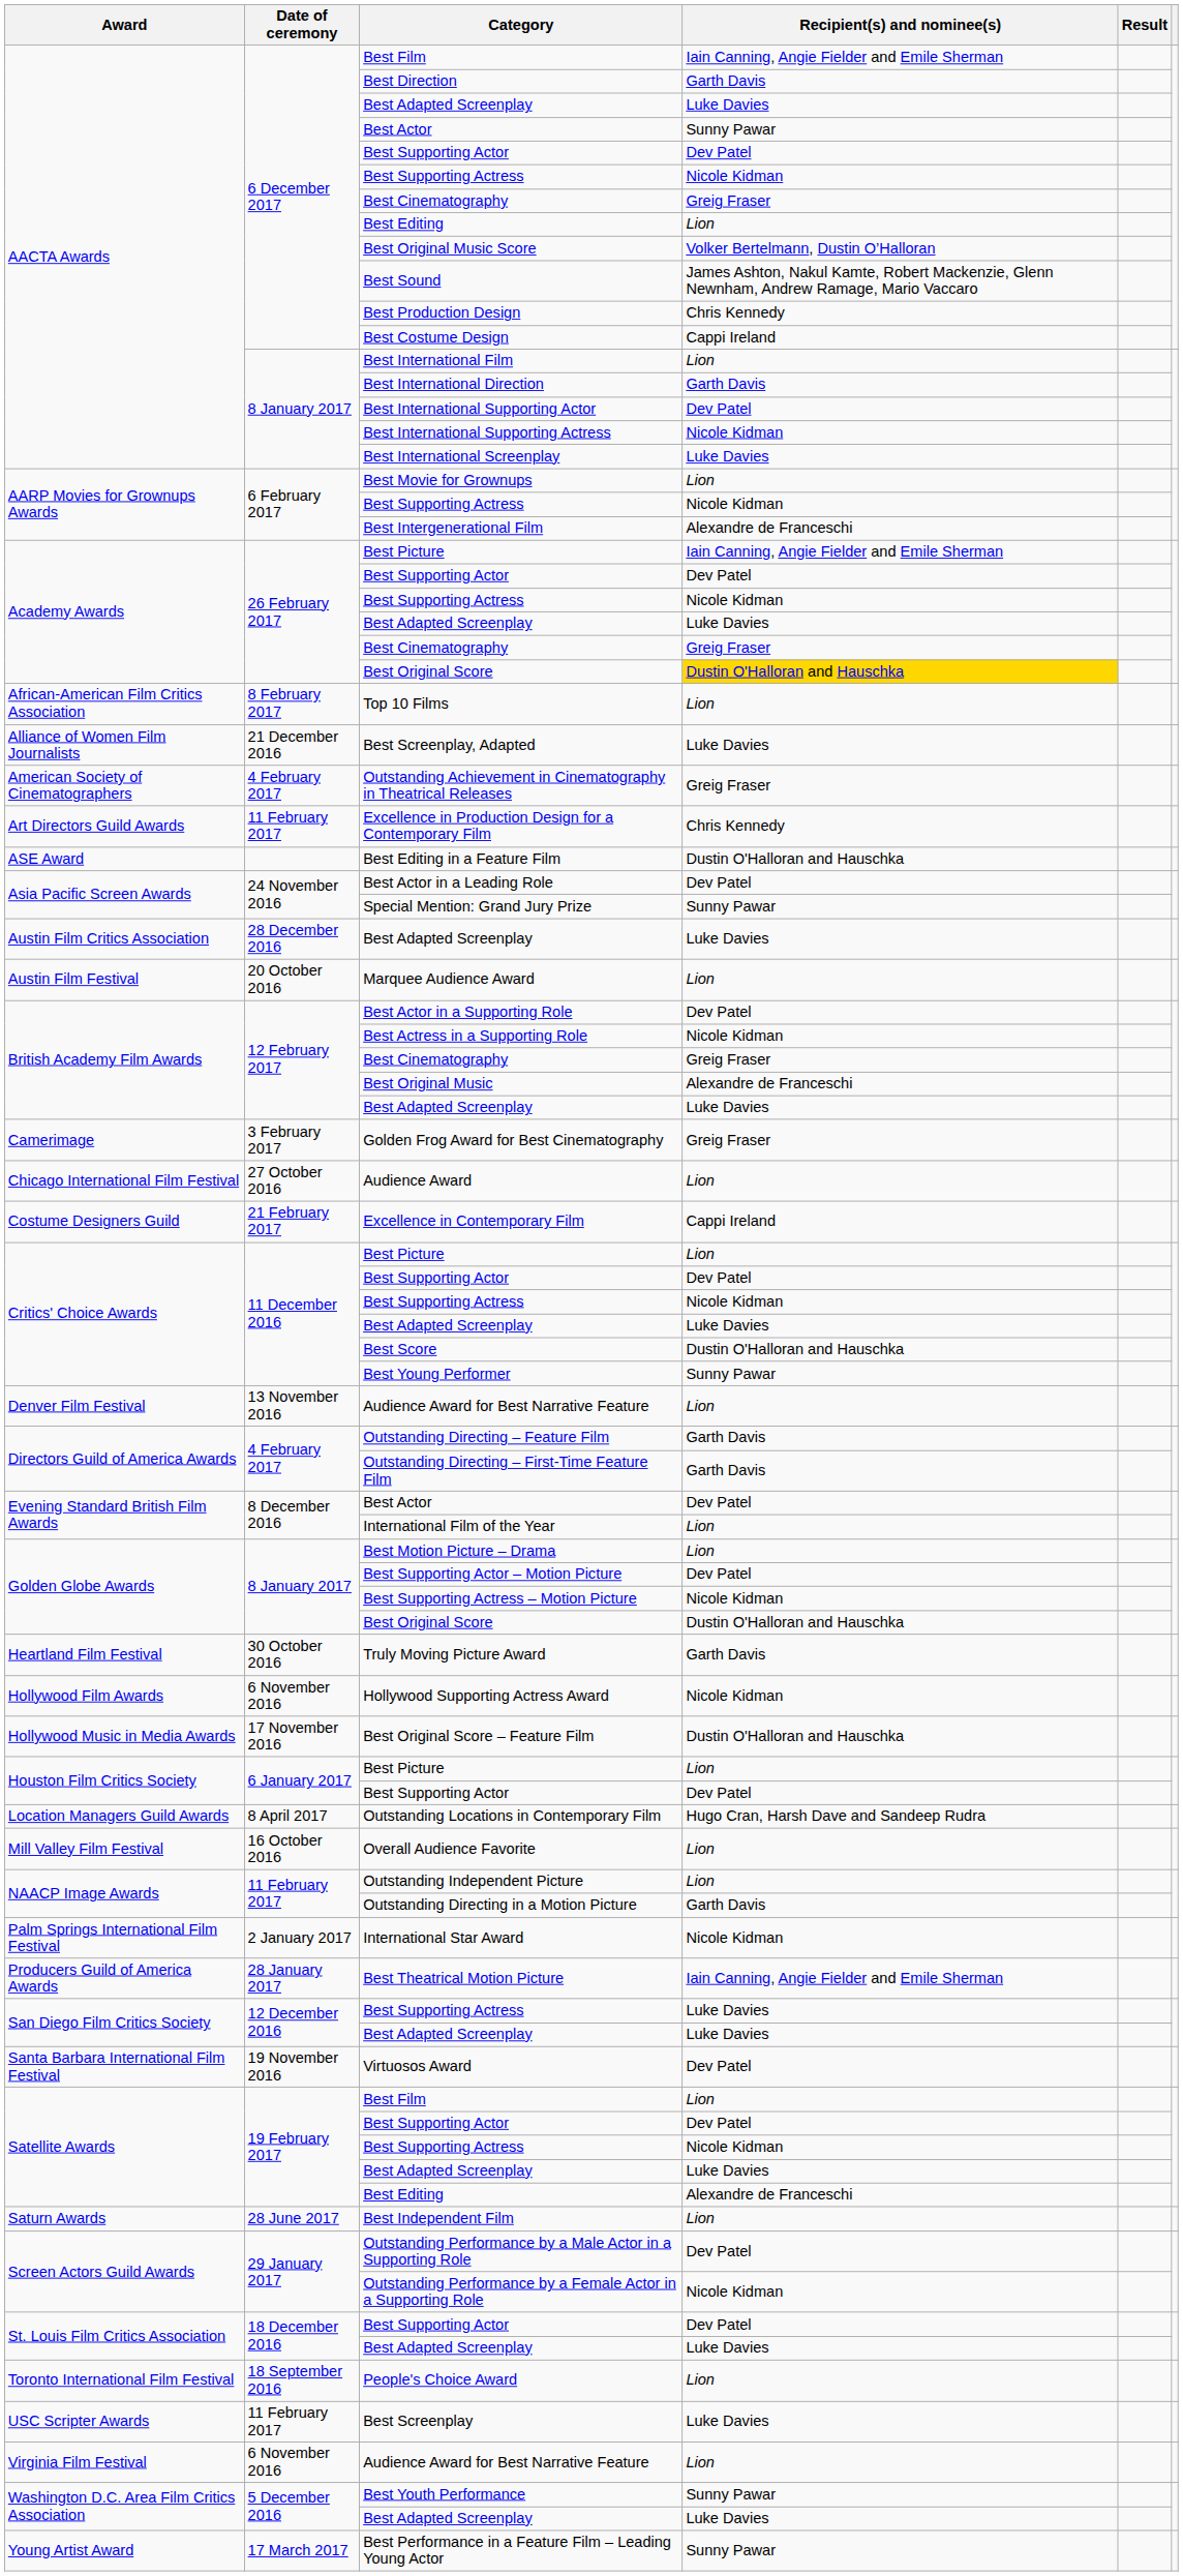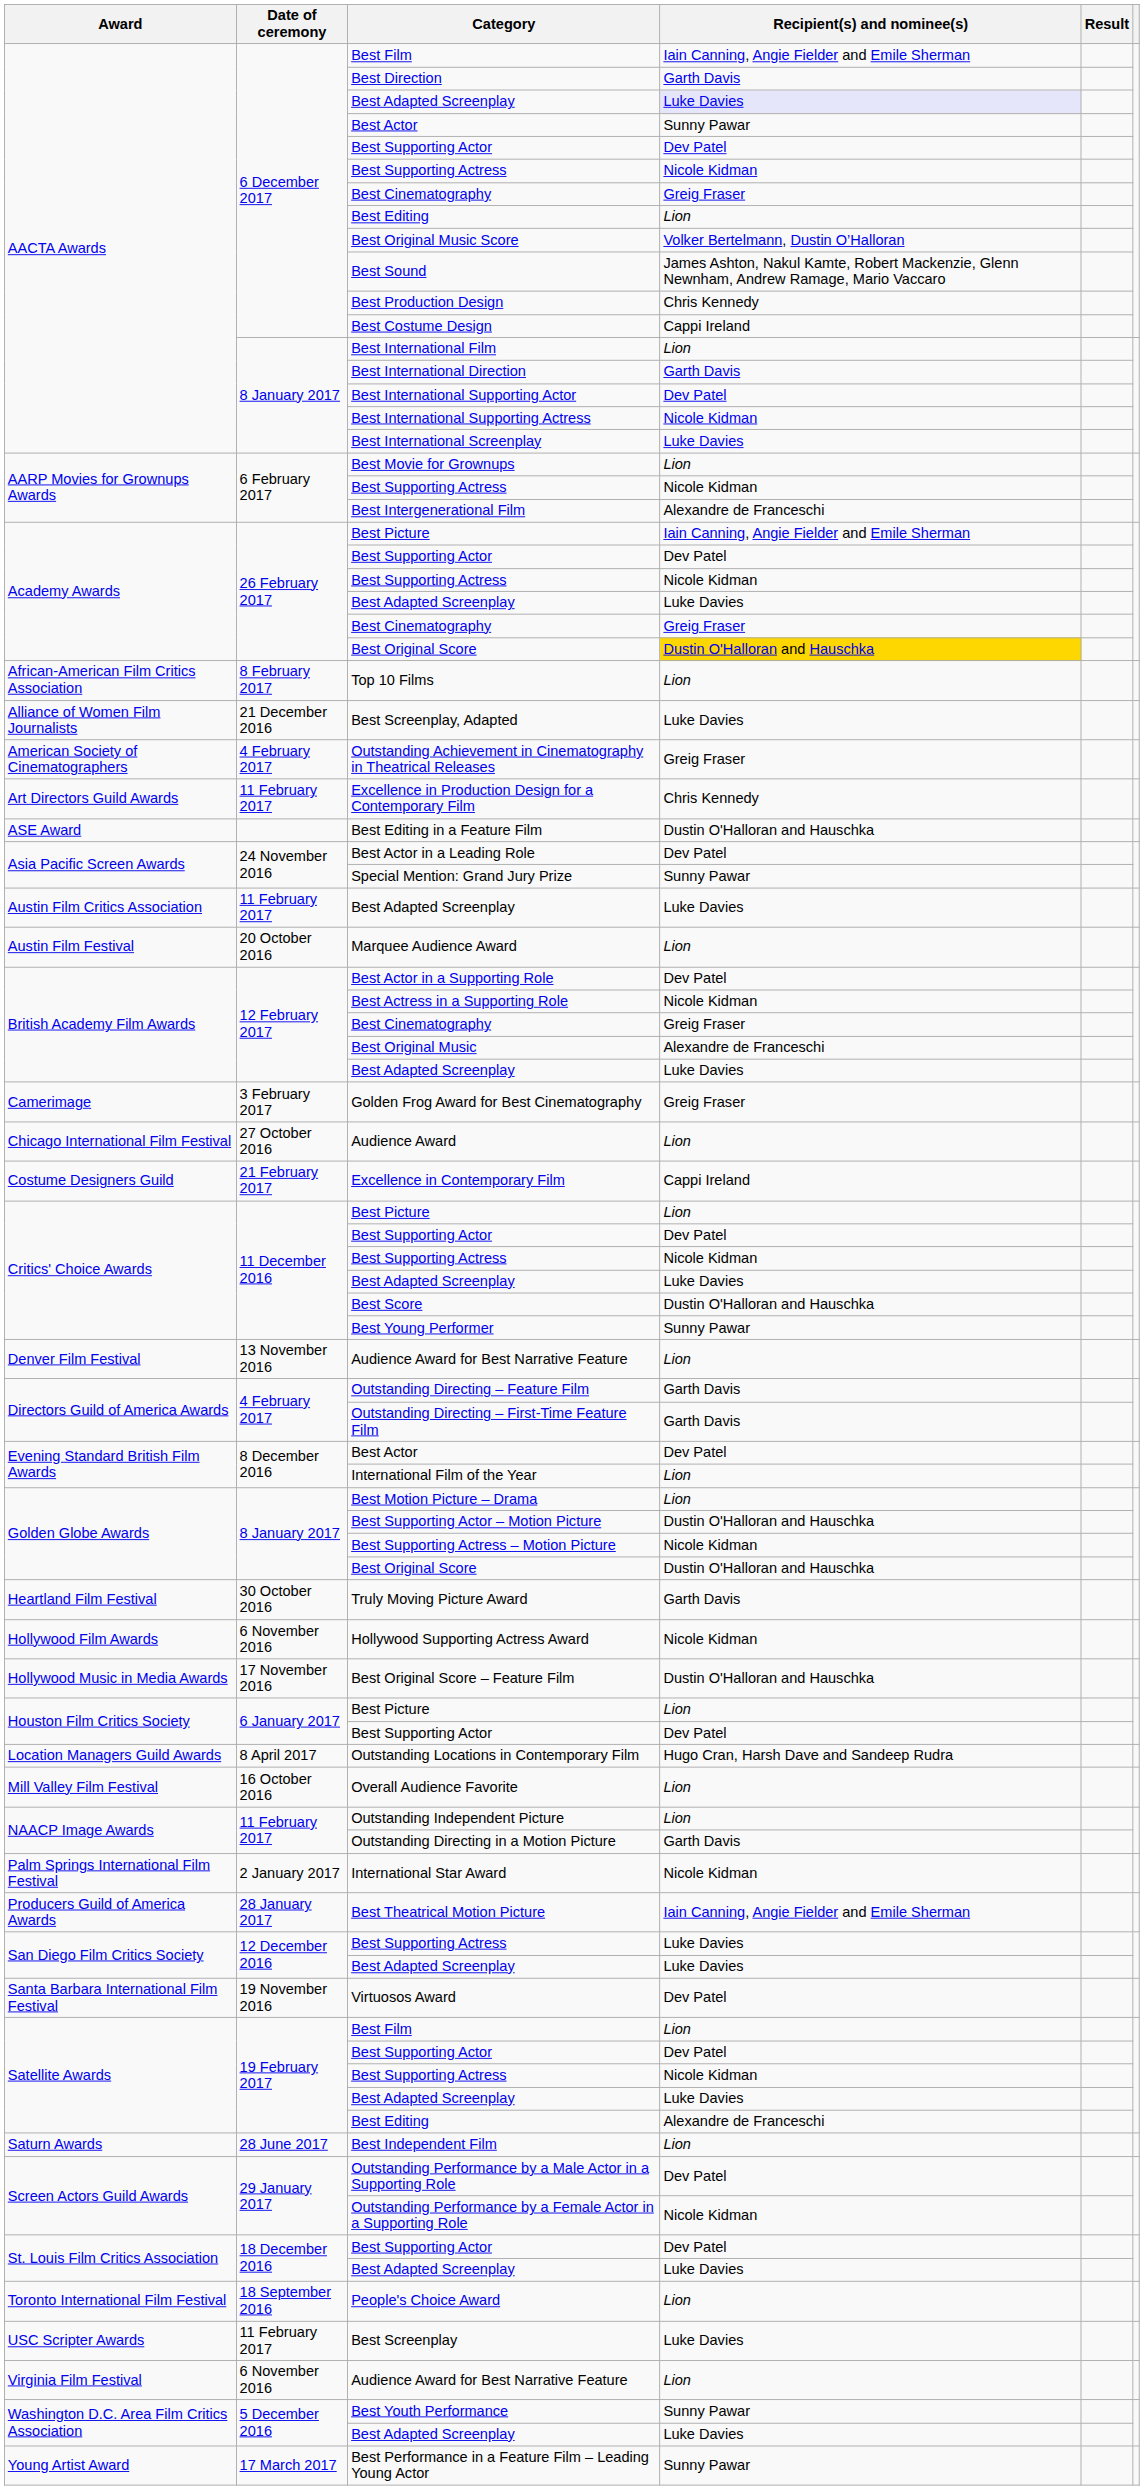AACTA Awards / Best Adapted Screenplay | Recipient(s) and nominee(s): no background -> lavender background
Austin Film Critics Association / Best Adapted Screenplay | Date of ceremony: 28 December 2016 -> 11 February 2017
Best Supporting Actor – Motion Picture | Recipient(s) and nominee(s): Dev Patel -> Dustin O'Halloran and Hauschka
